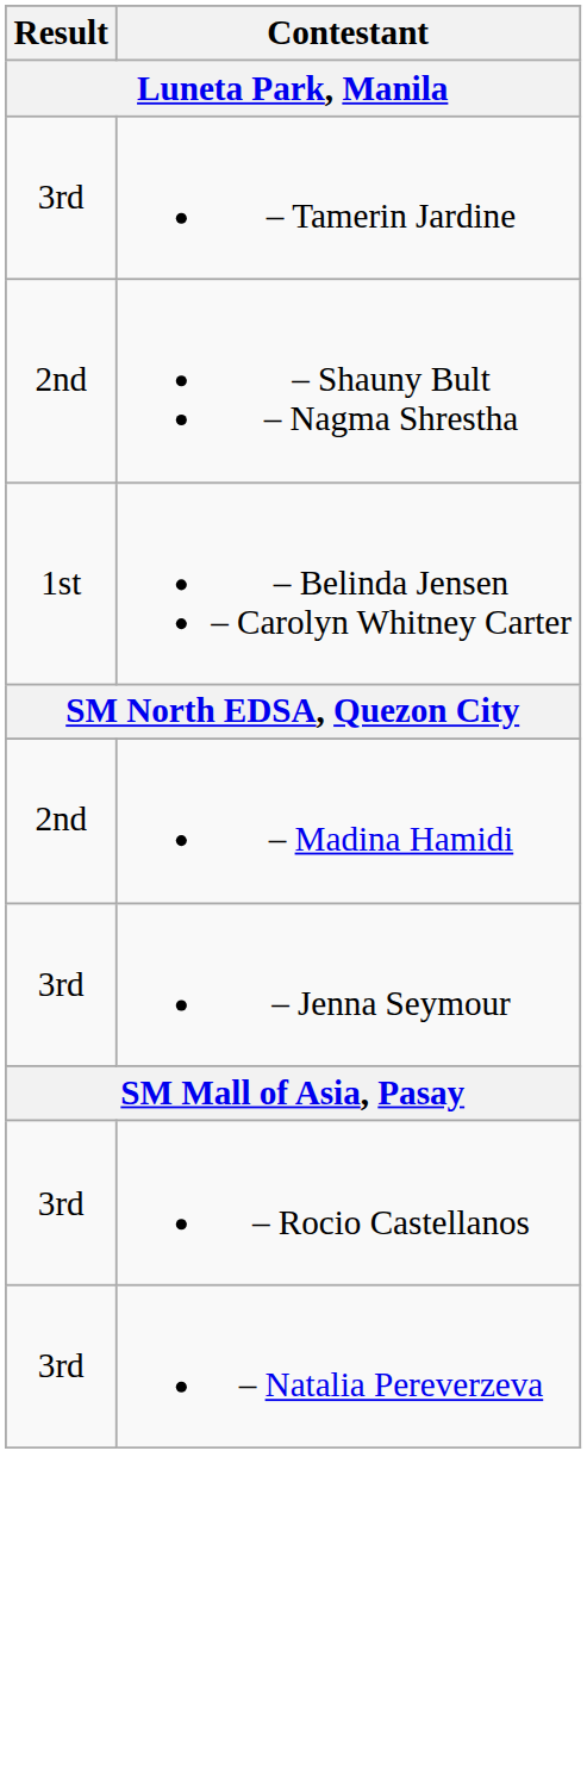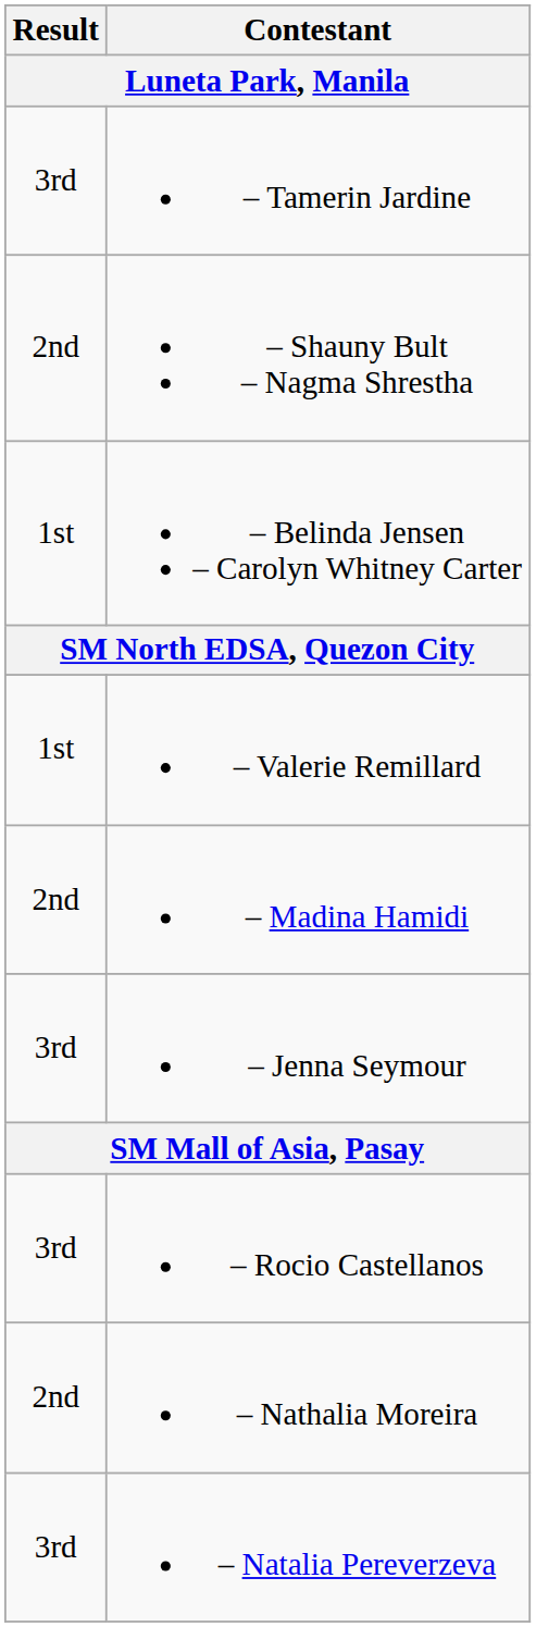+ row: 1st | – Valerie Remillard
+ row: 2nd | – Nathalia Moreira
